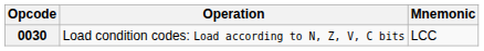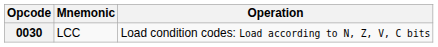columns swapped: Mnemonic <-> Operation
